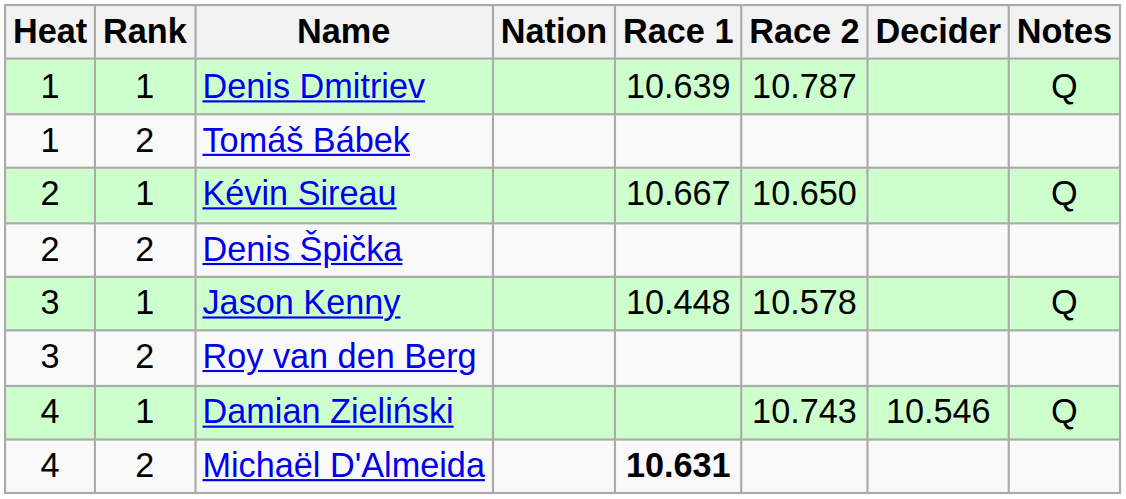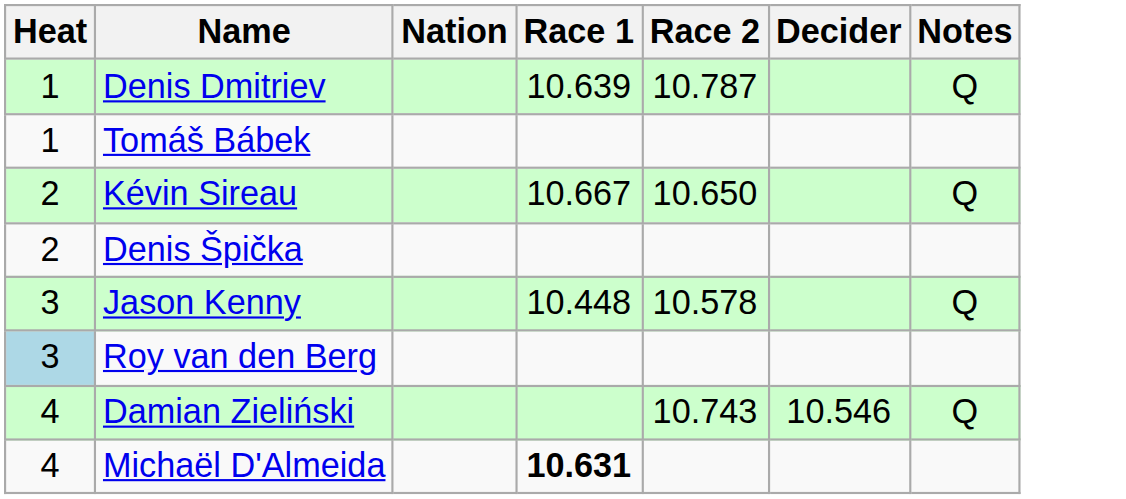- column: Rank | 1 | 2 | 1 | 2 | 1 | 2 | 1 | 2
Roy van den Berg | Heat: no background -> lightblue background
